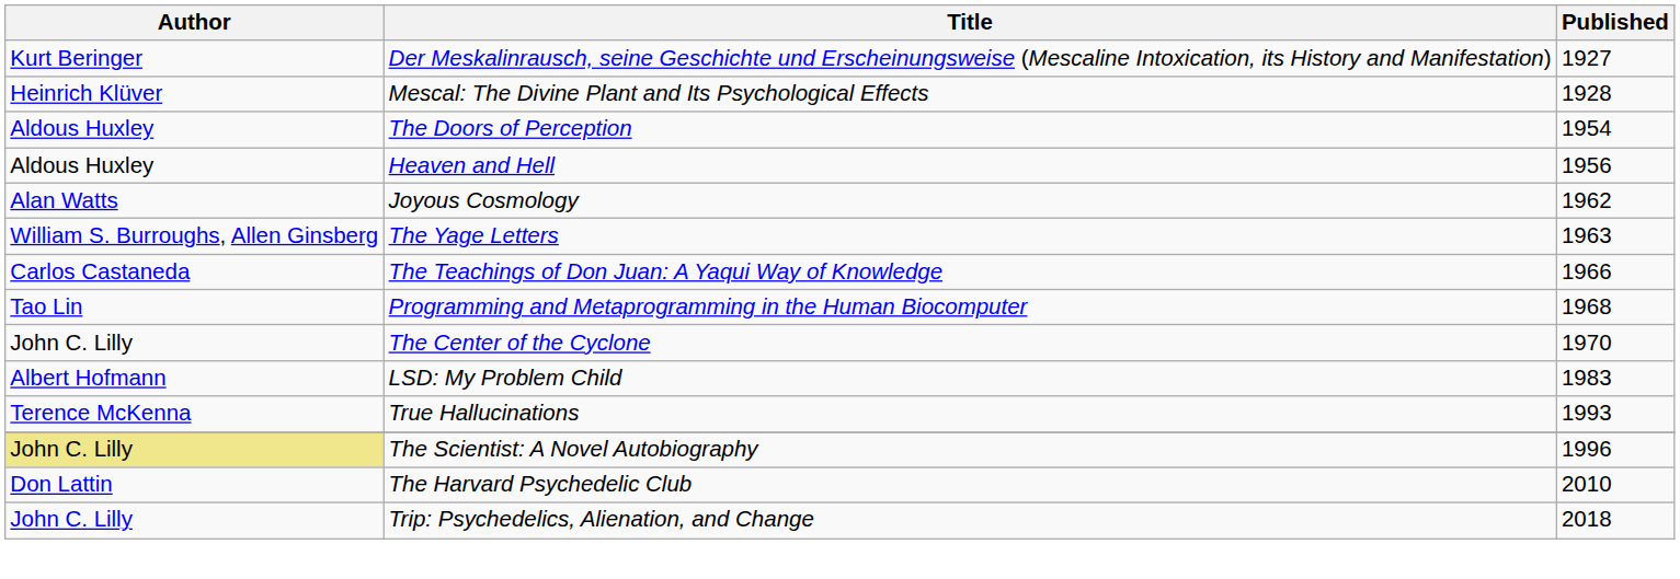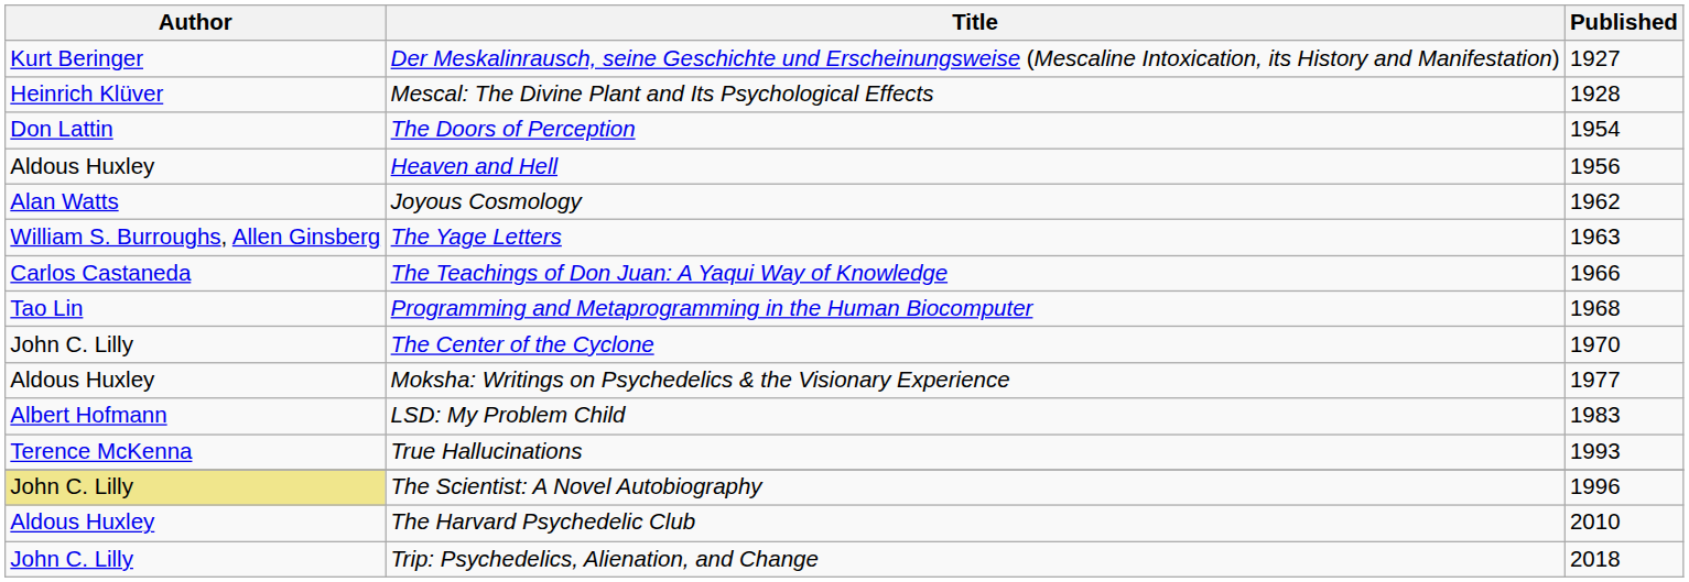The Doors of Perception | Author: Aldous Huxley -> Don Lattin
+ row: Aldous Huxley | Moksha: Writings on Psychedelics & the Visionary Experience | 1977
The Harvard Psychedelic Club | Author: Don Lattin -> Aldous Huxley
